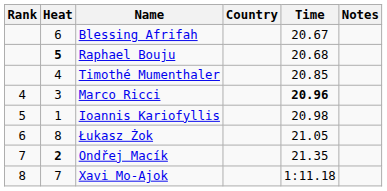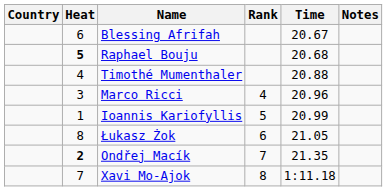columns swapped: Rank <-> Country
Timothé Mumenthaler | Time: 20.85 -> 20.88
Marco Ricci | Time: bold -> normal
Ioannis Kariofyllis | Time: 20.98 -> 20.99
